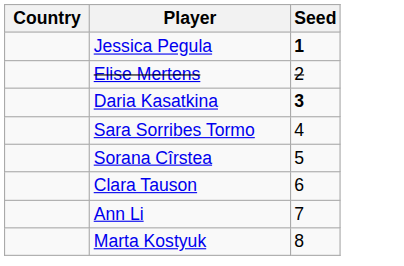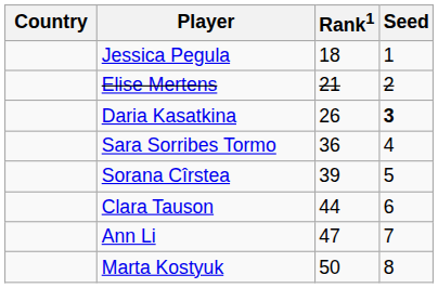+ column: Rank1 | 18 | 21 | 26 | 36 | 39 | 44 | 47 | 50
Jessica Pegula | Seed: bold -> normal
